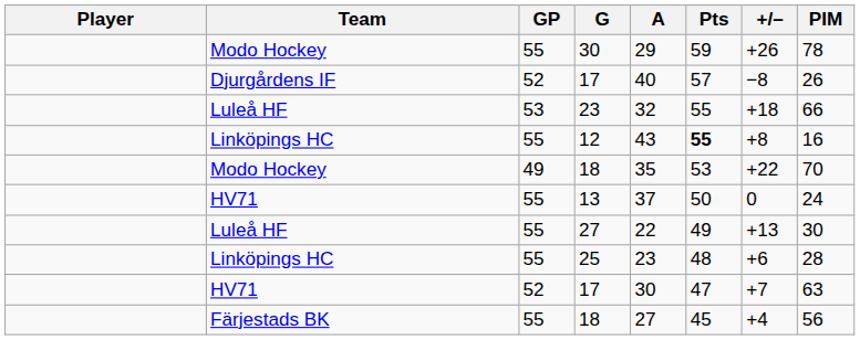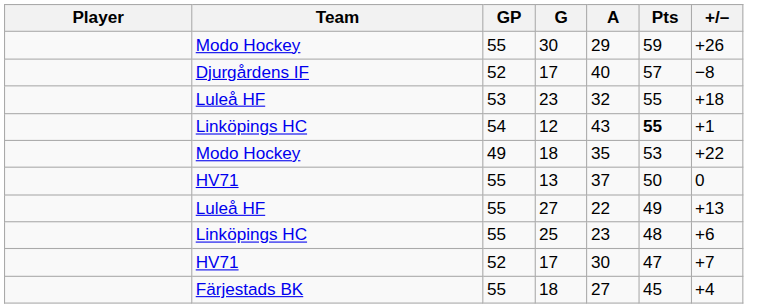- column: PIM | 78 | 26 | 66 | 16 | 70 | 24 | 30 | 28 | 63 | 56
12 | GP: 55 -> 54
12 | +/–: +8 -> +1
